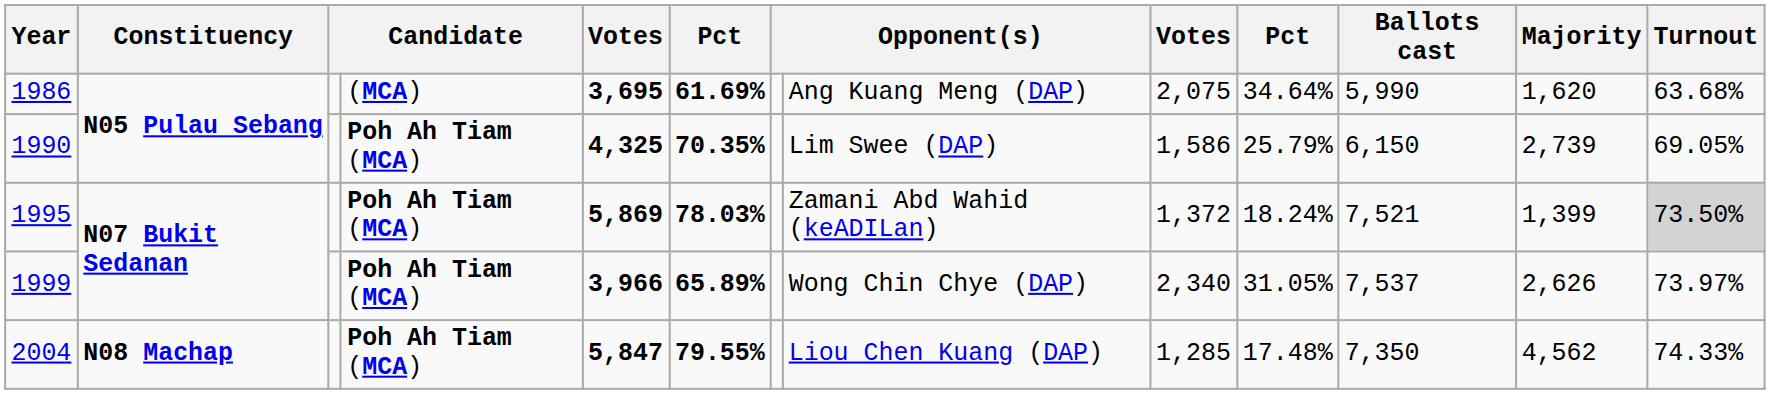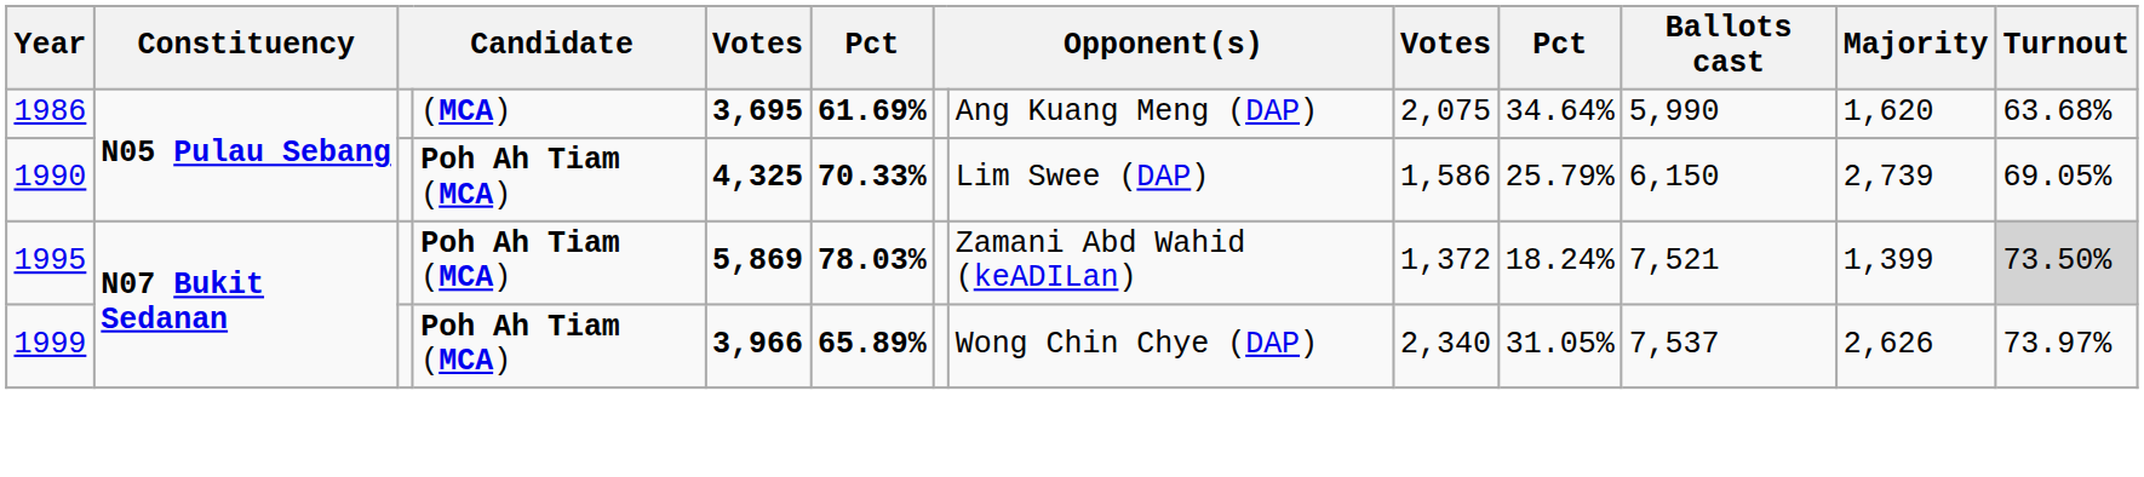1990 | column 6: 70.35% -> 70.33%
- row: 2004 | N08 Machap | Poh Ah Tiam (MCA) | 5,847 | 79.55% | Liou Chen Kuang (DAP) | 1,285 | 17.48% | 7,350 | 4,562 | 74.33%
